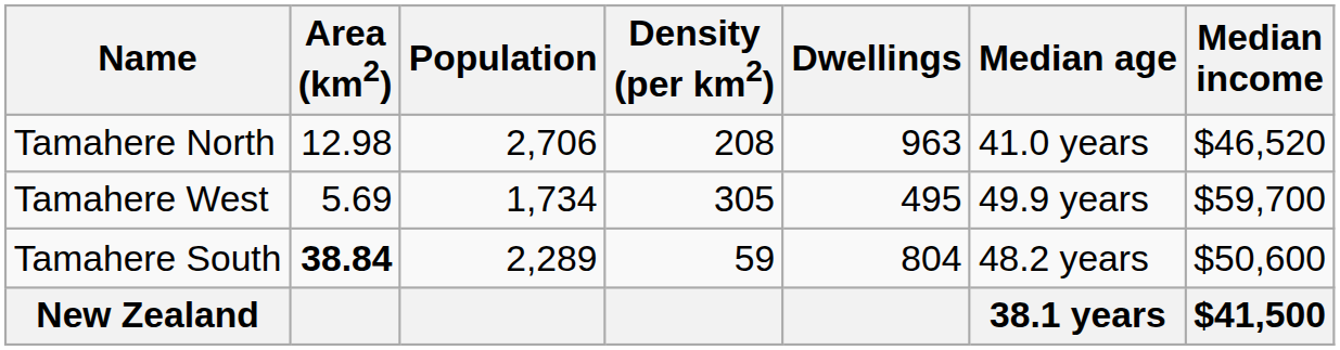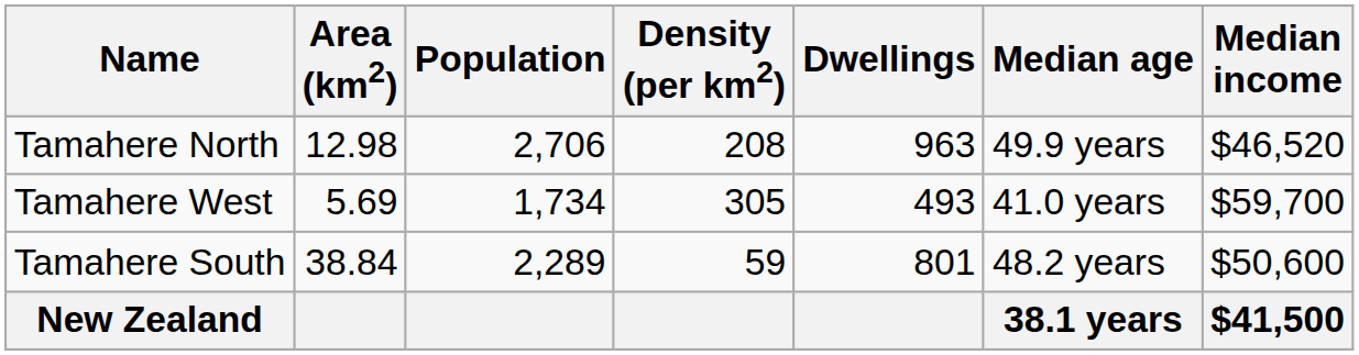Tamahere North | Median age: 41.0 years -> 49.9 years
Tamahere West | Dwellings: 495 -> 493
Tamahere West | Median age: 49.9 years -> 41.0 years
Tamahere South | Area (km2): bold -> normal
Tamahere South | Dwellings: 804 -> 801
